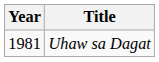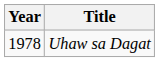Uhaw sa Dagat | Year: 1981 -> 1978
